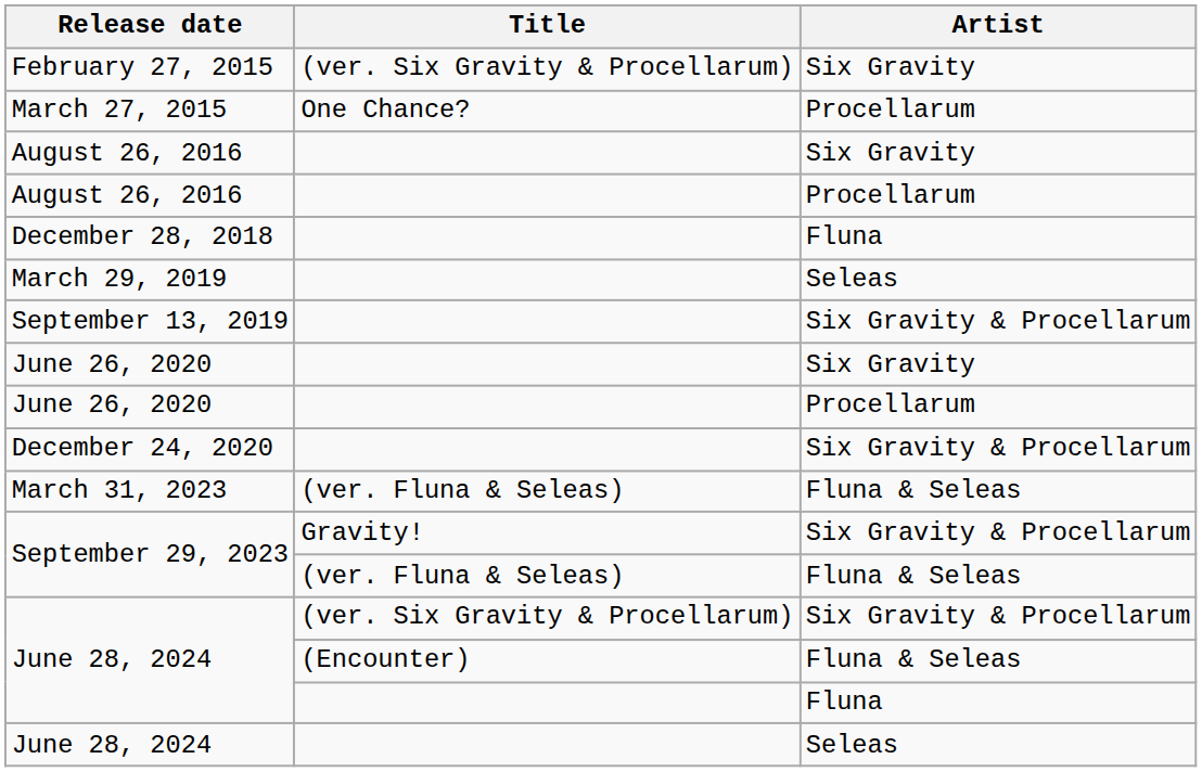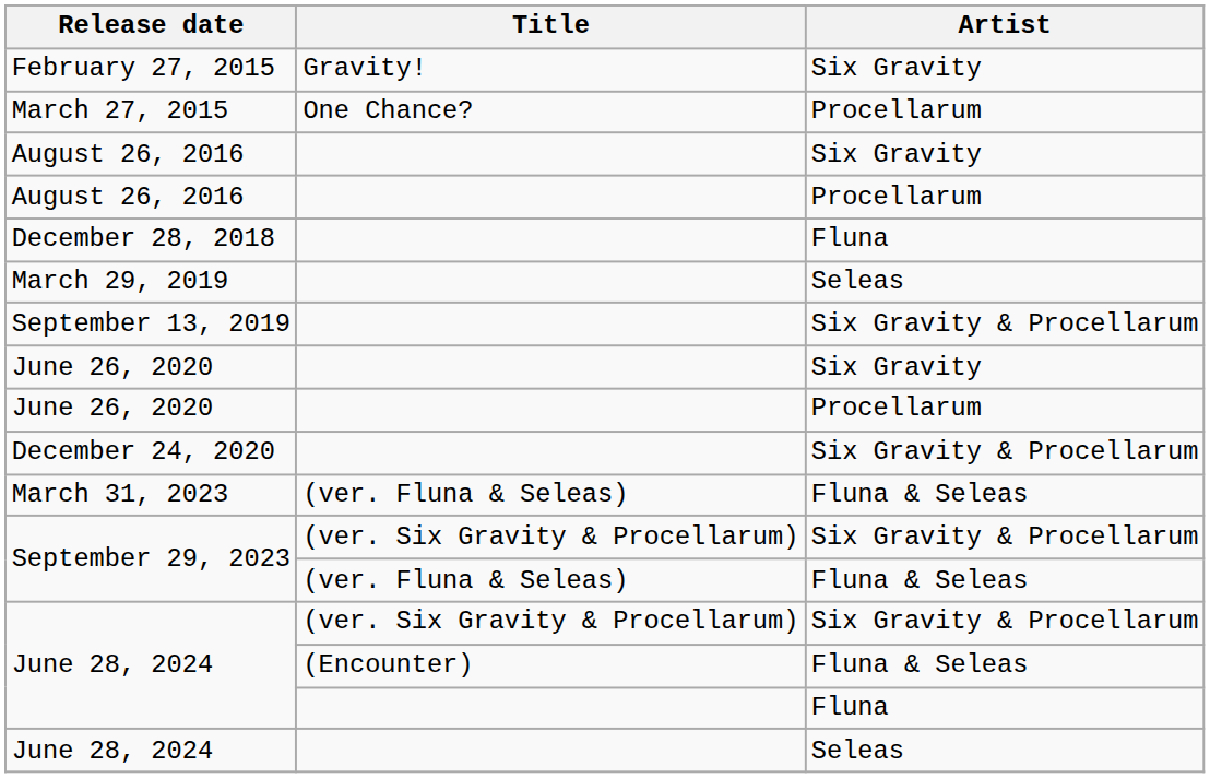February 27, 2015 | Title: (ver. Six Gravity & Procellarum) -> Gravity!
September 29, 2023 / Six Gravity & Procellarum | Title: Gravity! -> (ver. Six Gravity & Procellarum)
